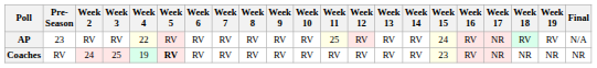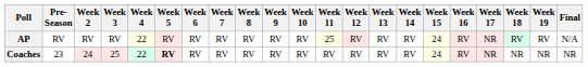AP | Pre- Season: 23 -> RV
Coaches | Pre- Season: RV -> 23
Coaches | Week 4: 19 -> 22
Coaches | Week 15: 23 -> 24
